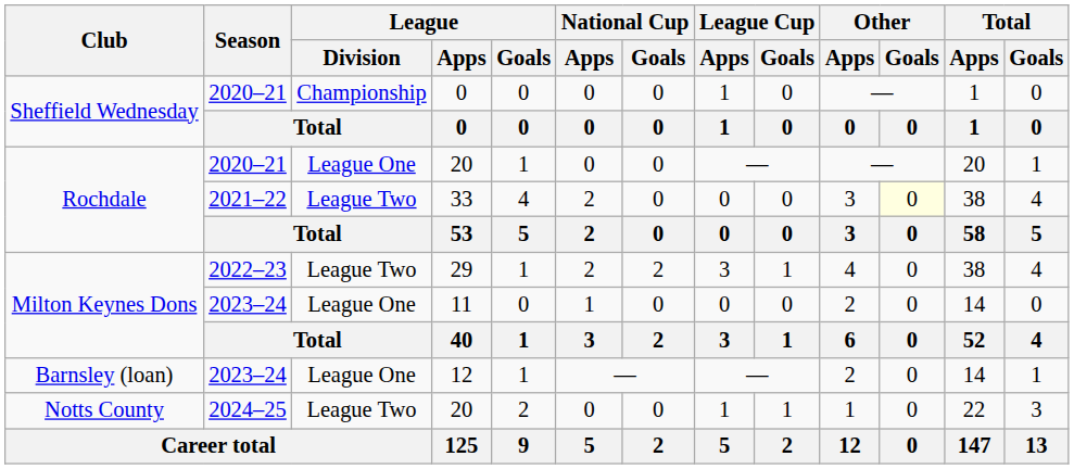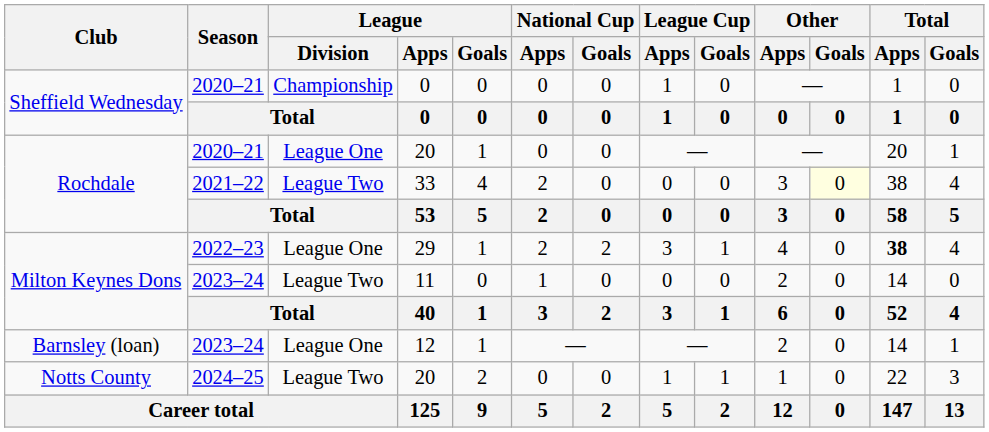29 | League / Division: League Two -> League One
29 | Total / Apps: normal -> bold
11 | League / Division: League One -> League Two
